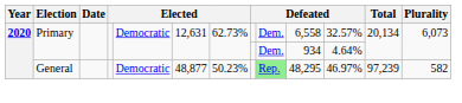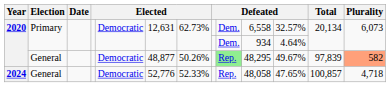2020 / General | column 7: 50.23% -> 50.26%
2020 / General | column 11: 46.97% -> 49.67%
2020 / General | Total: 97,239 -> 97,839
2020 / General | Plurality: no background -> lightsalmon background
+ row: 2024 | General | Democratic | 52,776 | 52.33% | Rep. | 48,058 | 47.65% | 100,857 | 4,718
